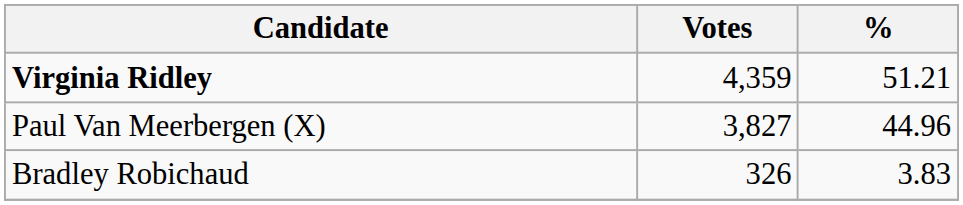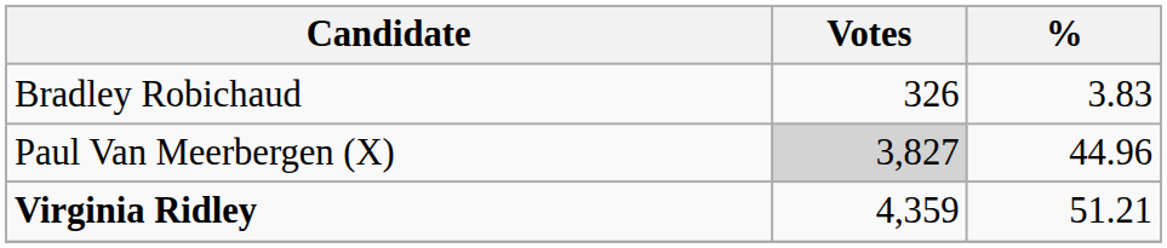rows swapped: Virginia Ridley <-> Bradley Robichaud
Paul Van Meerbergen (X) | Votes: no background -> lightgrey background
